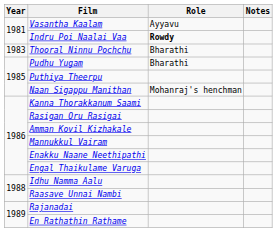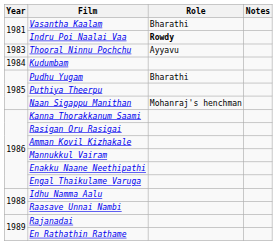Vasantha Kaalam | Role: Ayyavu -> Bharathi
Thooral Ninnu Pochchu | Role: Bharathi -> Ayyavu
+ row: 1984 | Kudumbam
